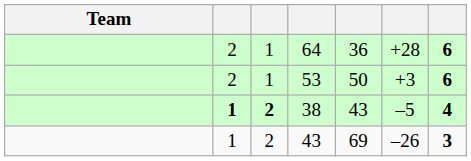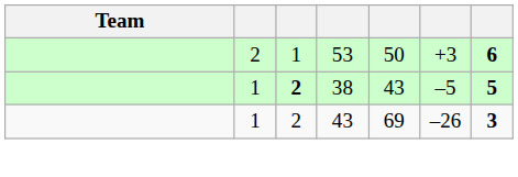- row: 2 | 1 | 64 | 36 | +28 | 6
38 | column 2: bold -> normal
38 | column 7: 4 -> 5
